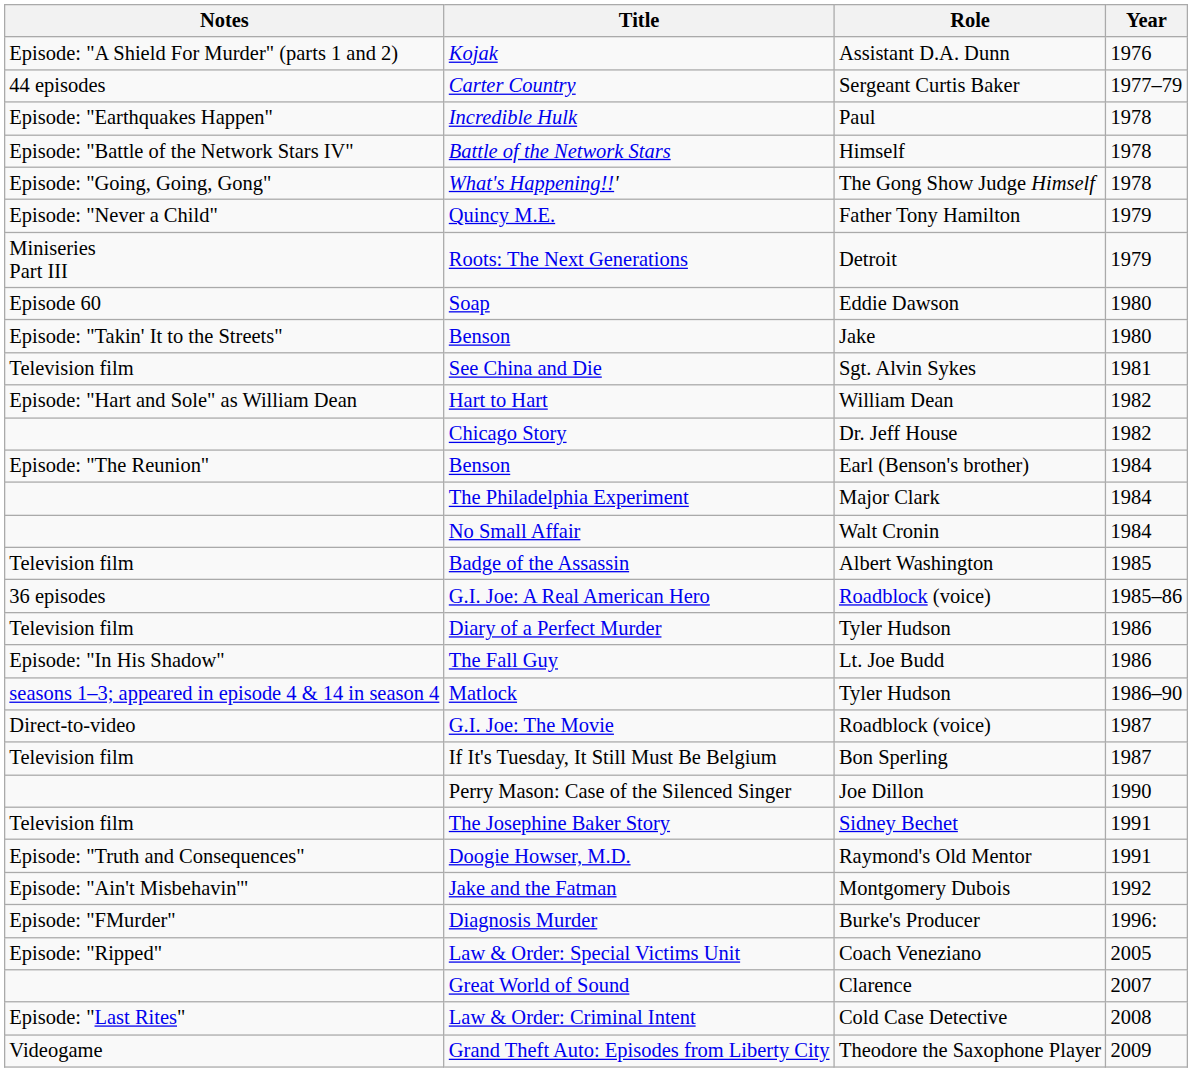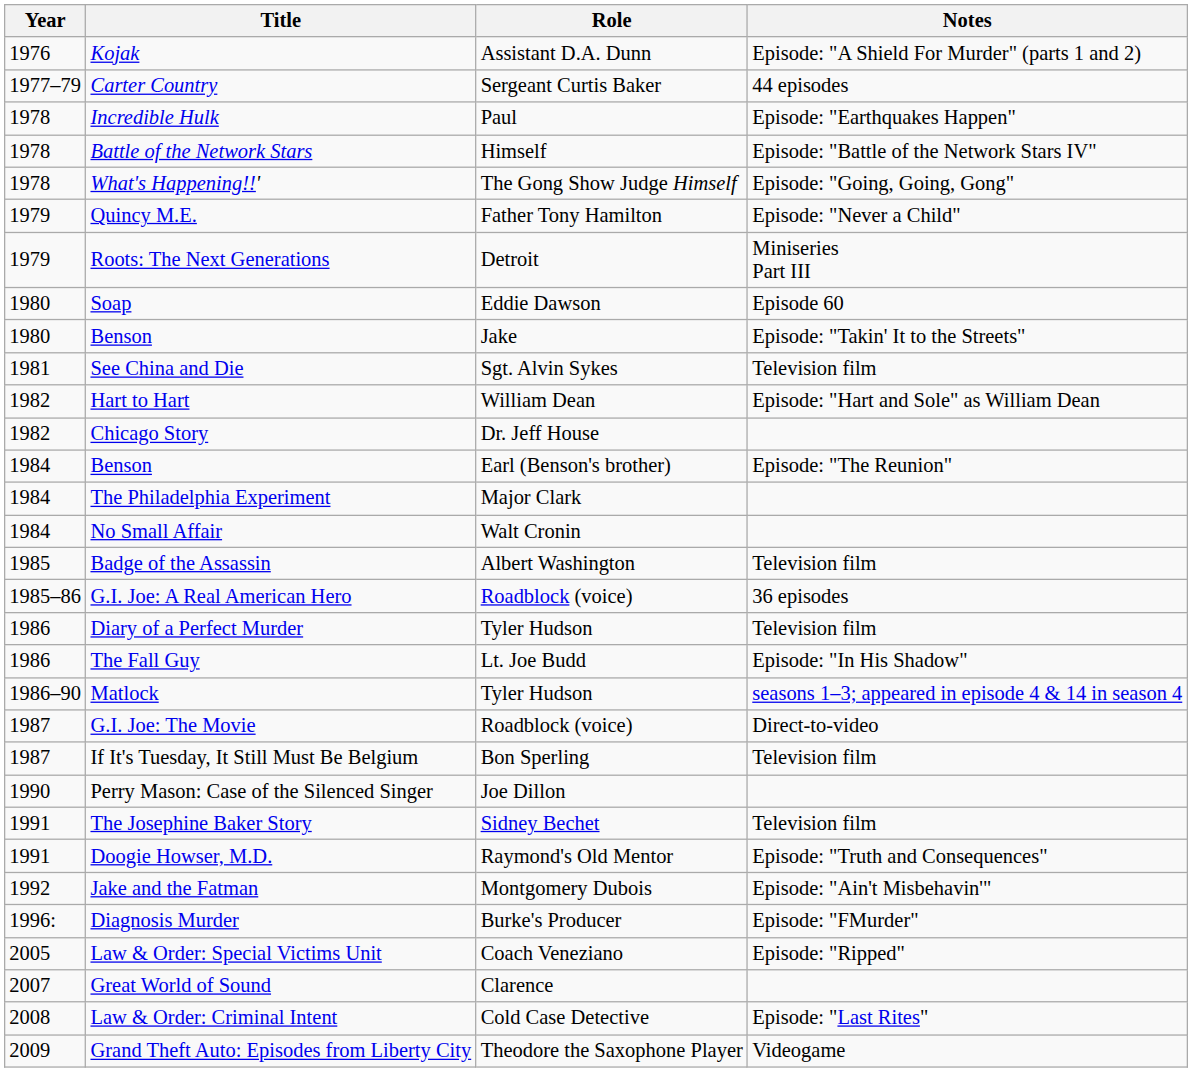columns swapped: Year <-> Notes
